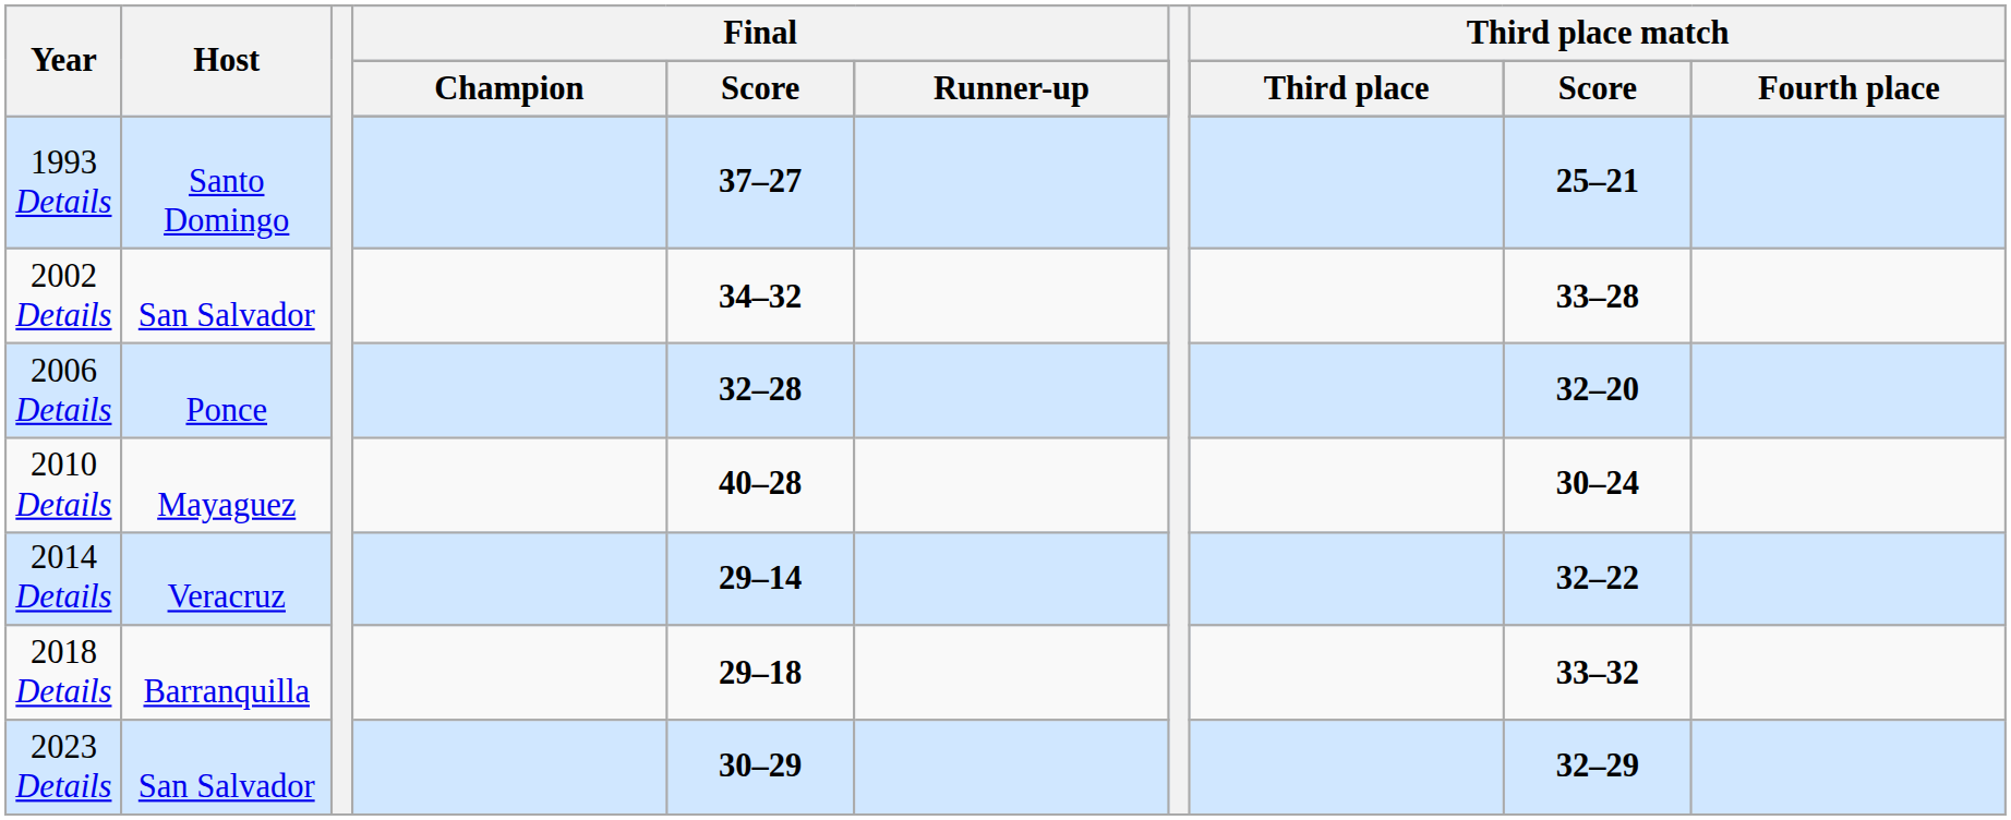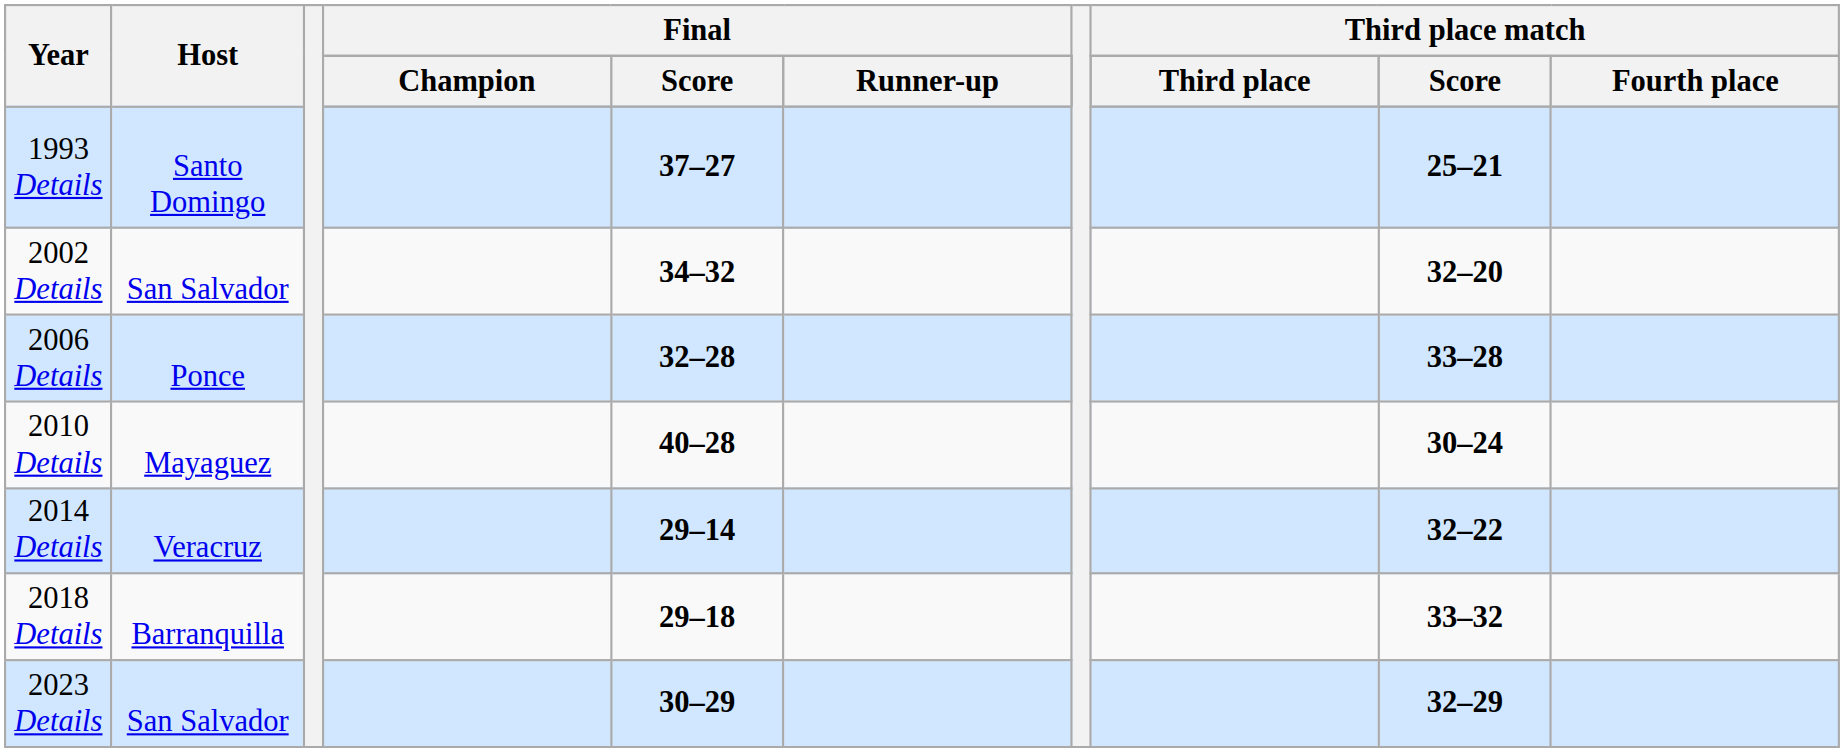2002 Details | Third place match / Score: 33–28 -> 32–20
2006 Details | Third place match / Score: 32–20 -> 33–28
